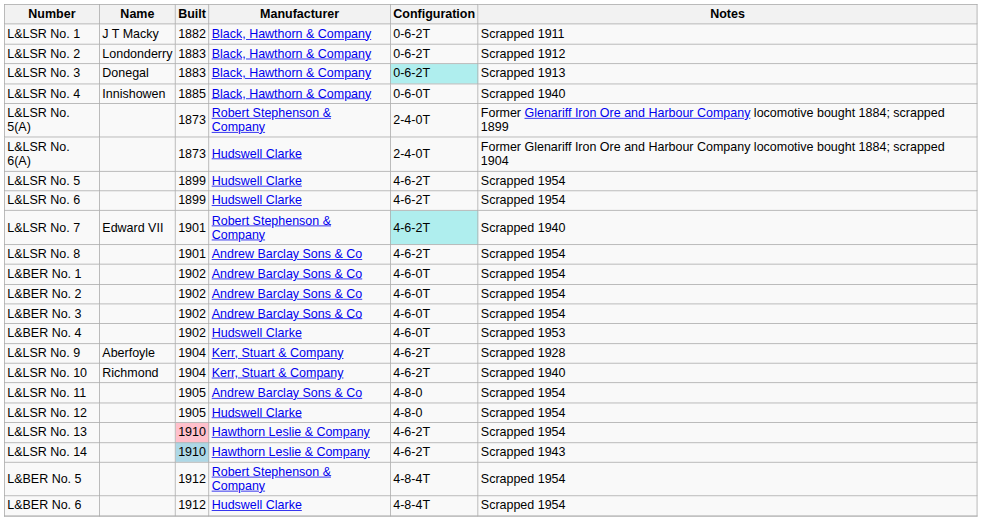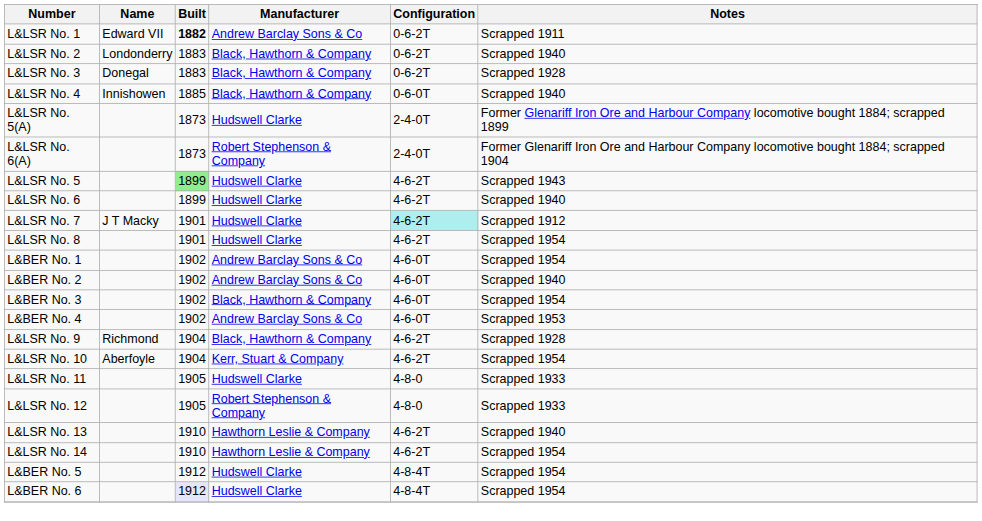L&LSR No. 1 | Name: J T Macky -> Edward VII
L&LSR No. 1 | Built: normal -> bold
L&LSR No. 1 | Manufacturer: Black, Hawthorn & Company -> Andrew Barclay Sons & Co
L&LSR No. 2 | Notes: Scrapped 1912 -> Scrapped 1940
L&LSR No. 3 | Configuration: paleturquoise background -> no background
L&LSR No. 3 | Notes: Scrapped 1913 -> Scrapped 1928
L&LSR No. 5(A) | Manufacturer: Robert Stephenson & Company -> Hudswell Clarke
L&LSR No. 6(A) | Manufacturer: Hudswell Clarke -> Robert Stephenson & Company
L&LSR No. 5 | Built: no background -> lightgreen background
L&LSR No. 5 | Notes: Scrapped 1954 -> Scrapped 1943
L&LSR No. 6 | Notes: Scrapped 1954 -> Scrapped 1940
L&LSR No. 7 | Name: Edward VII -> J T Macky
L&LSR No. 7 | Manufacturer: Robert Stephenson & Company -> Hudswell Clarke
L&LSR No. 7 | Notes: Scrapped 1940 -> Scrapped 1912
L&LSR No. 8 | Manufacturer: Andrew Barclay Sons & Co -> Hudswell Clarke
L&BER No. 2 | Notes: Scrapped 1954 -> Scrapped 1940
L&BER No. 3 | Manufacturer: Andrew Barclay Sons & Co -> Black, Hawthorn & Company
L&BER No. 4 | Manufacturer: Hudswell Clarke -> Andrew Barclay Sons & Co
L&LSR No. 9 | Name: Aberfoyle -> Richmond
L&LSR No. 9 | Manufacturer: Kerr, Stuart & Company -> Black, Hawthorn & Company
L&LSR No. 10 | Name: Richmond -> Aberfoyle
L&LSR No. 10 | Notes: Scrapped 1940 -> Scrapped 1954
L&LSR No. 11 | Manufacturer: Andrew Barclay Sons & Co -> Hudswell Clarke
L&LSR No. 11 | Notes: Scrapped 1954 -> Scrapped 1933
L&LSR No. 12 | Manufacturer: Hudswell Clarke -> Robert Stephenson & Company
L&LSR No. 12 | Notes: Scrapped 1954 -> Scrapped 1933
L&LSR No. 13 | Built: pink background -> no background
L&LSR No. 13 | Notes: Scrapped 1954 -> Scrapped 1940
L&LSR No. 14 | Built: lightblue background -> no background
L&LSR No. 14 | Notes: Scrapped 1943 -> Scrapped 1954
L&BER No. 5 | Manufacturer: Robert Stephenson & Company -> Hudswell Clarke
L&BER No. 6 | Built: no background -> lavender background
